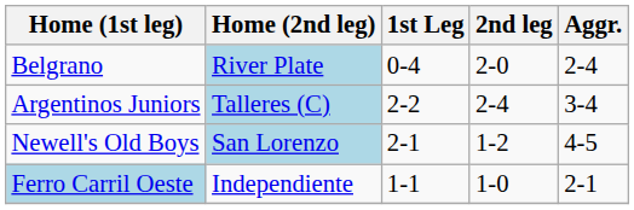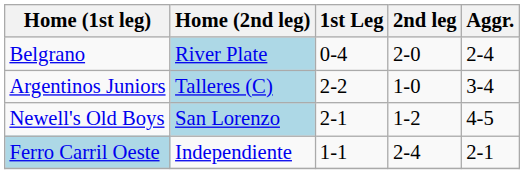Argentinos Juniors | 2nd leg: 2-4 -> 1-0
Ferro Carril Oeste | 2nd leg: 1-0 -> 2-4
